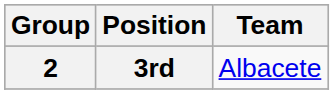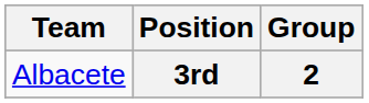columns swapped: Group <-> Team
